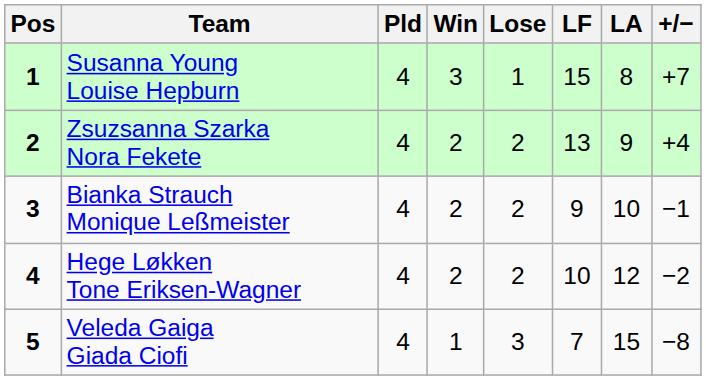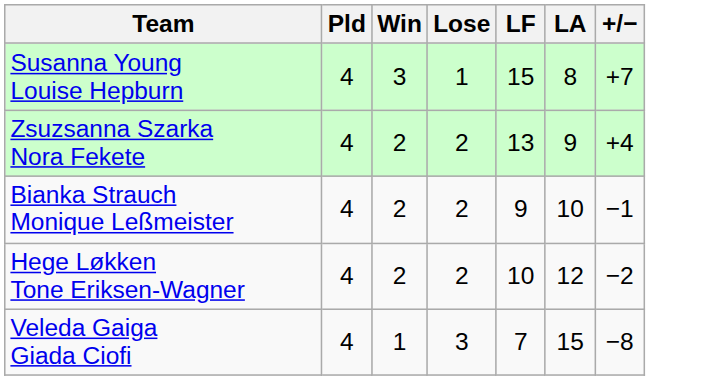- column: Pos | 1 | 2 | 3 | 4 | 5
